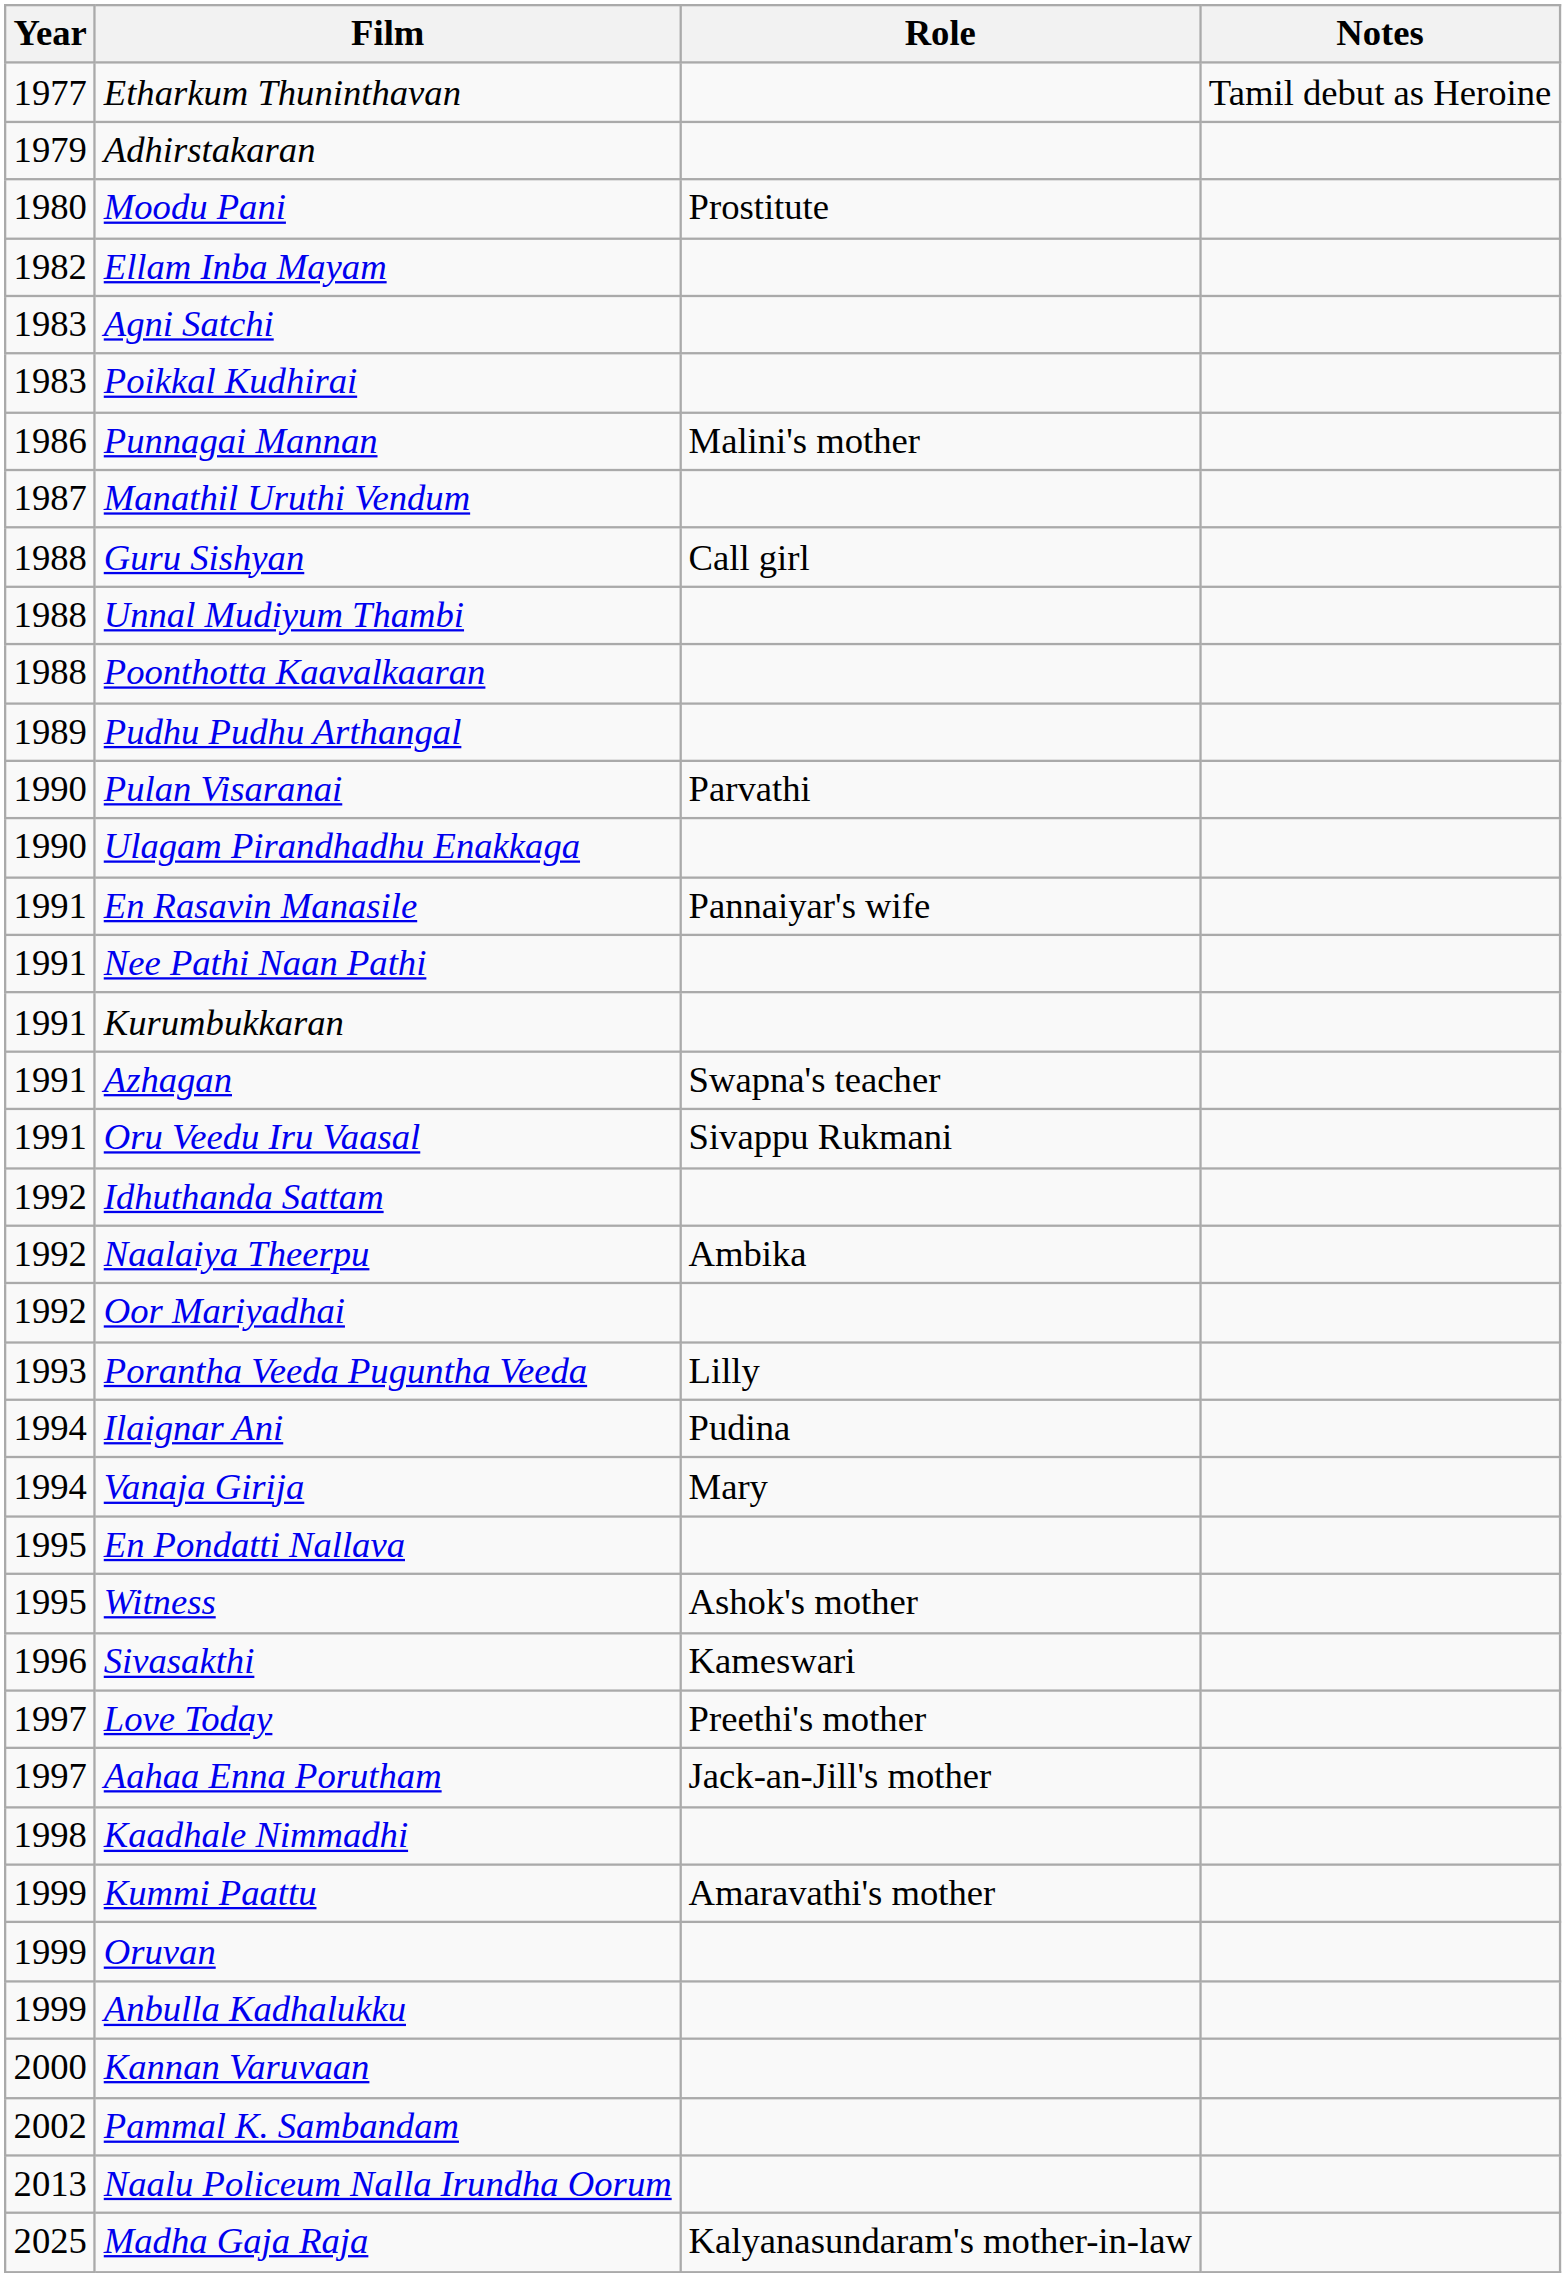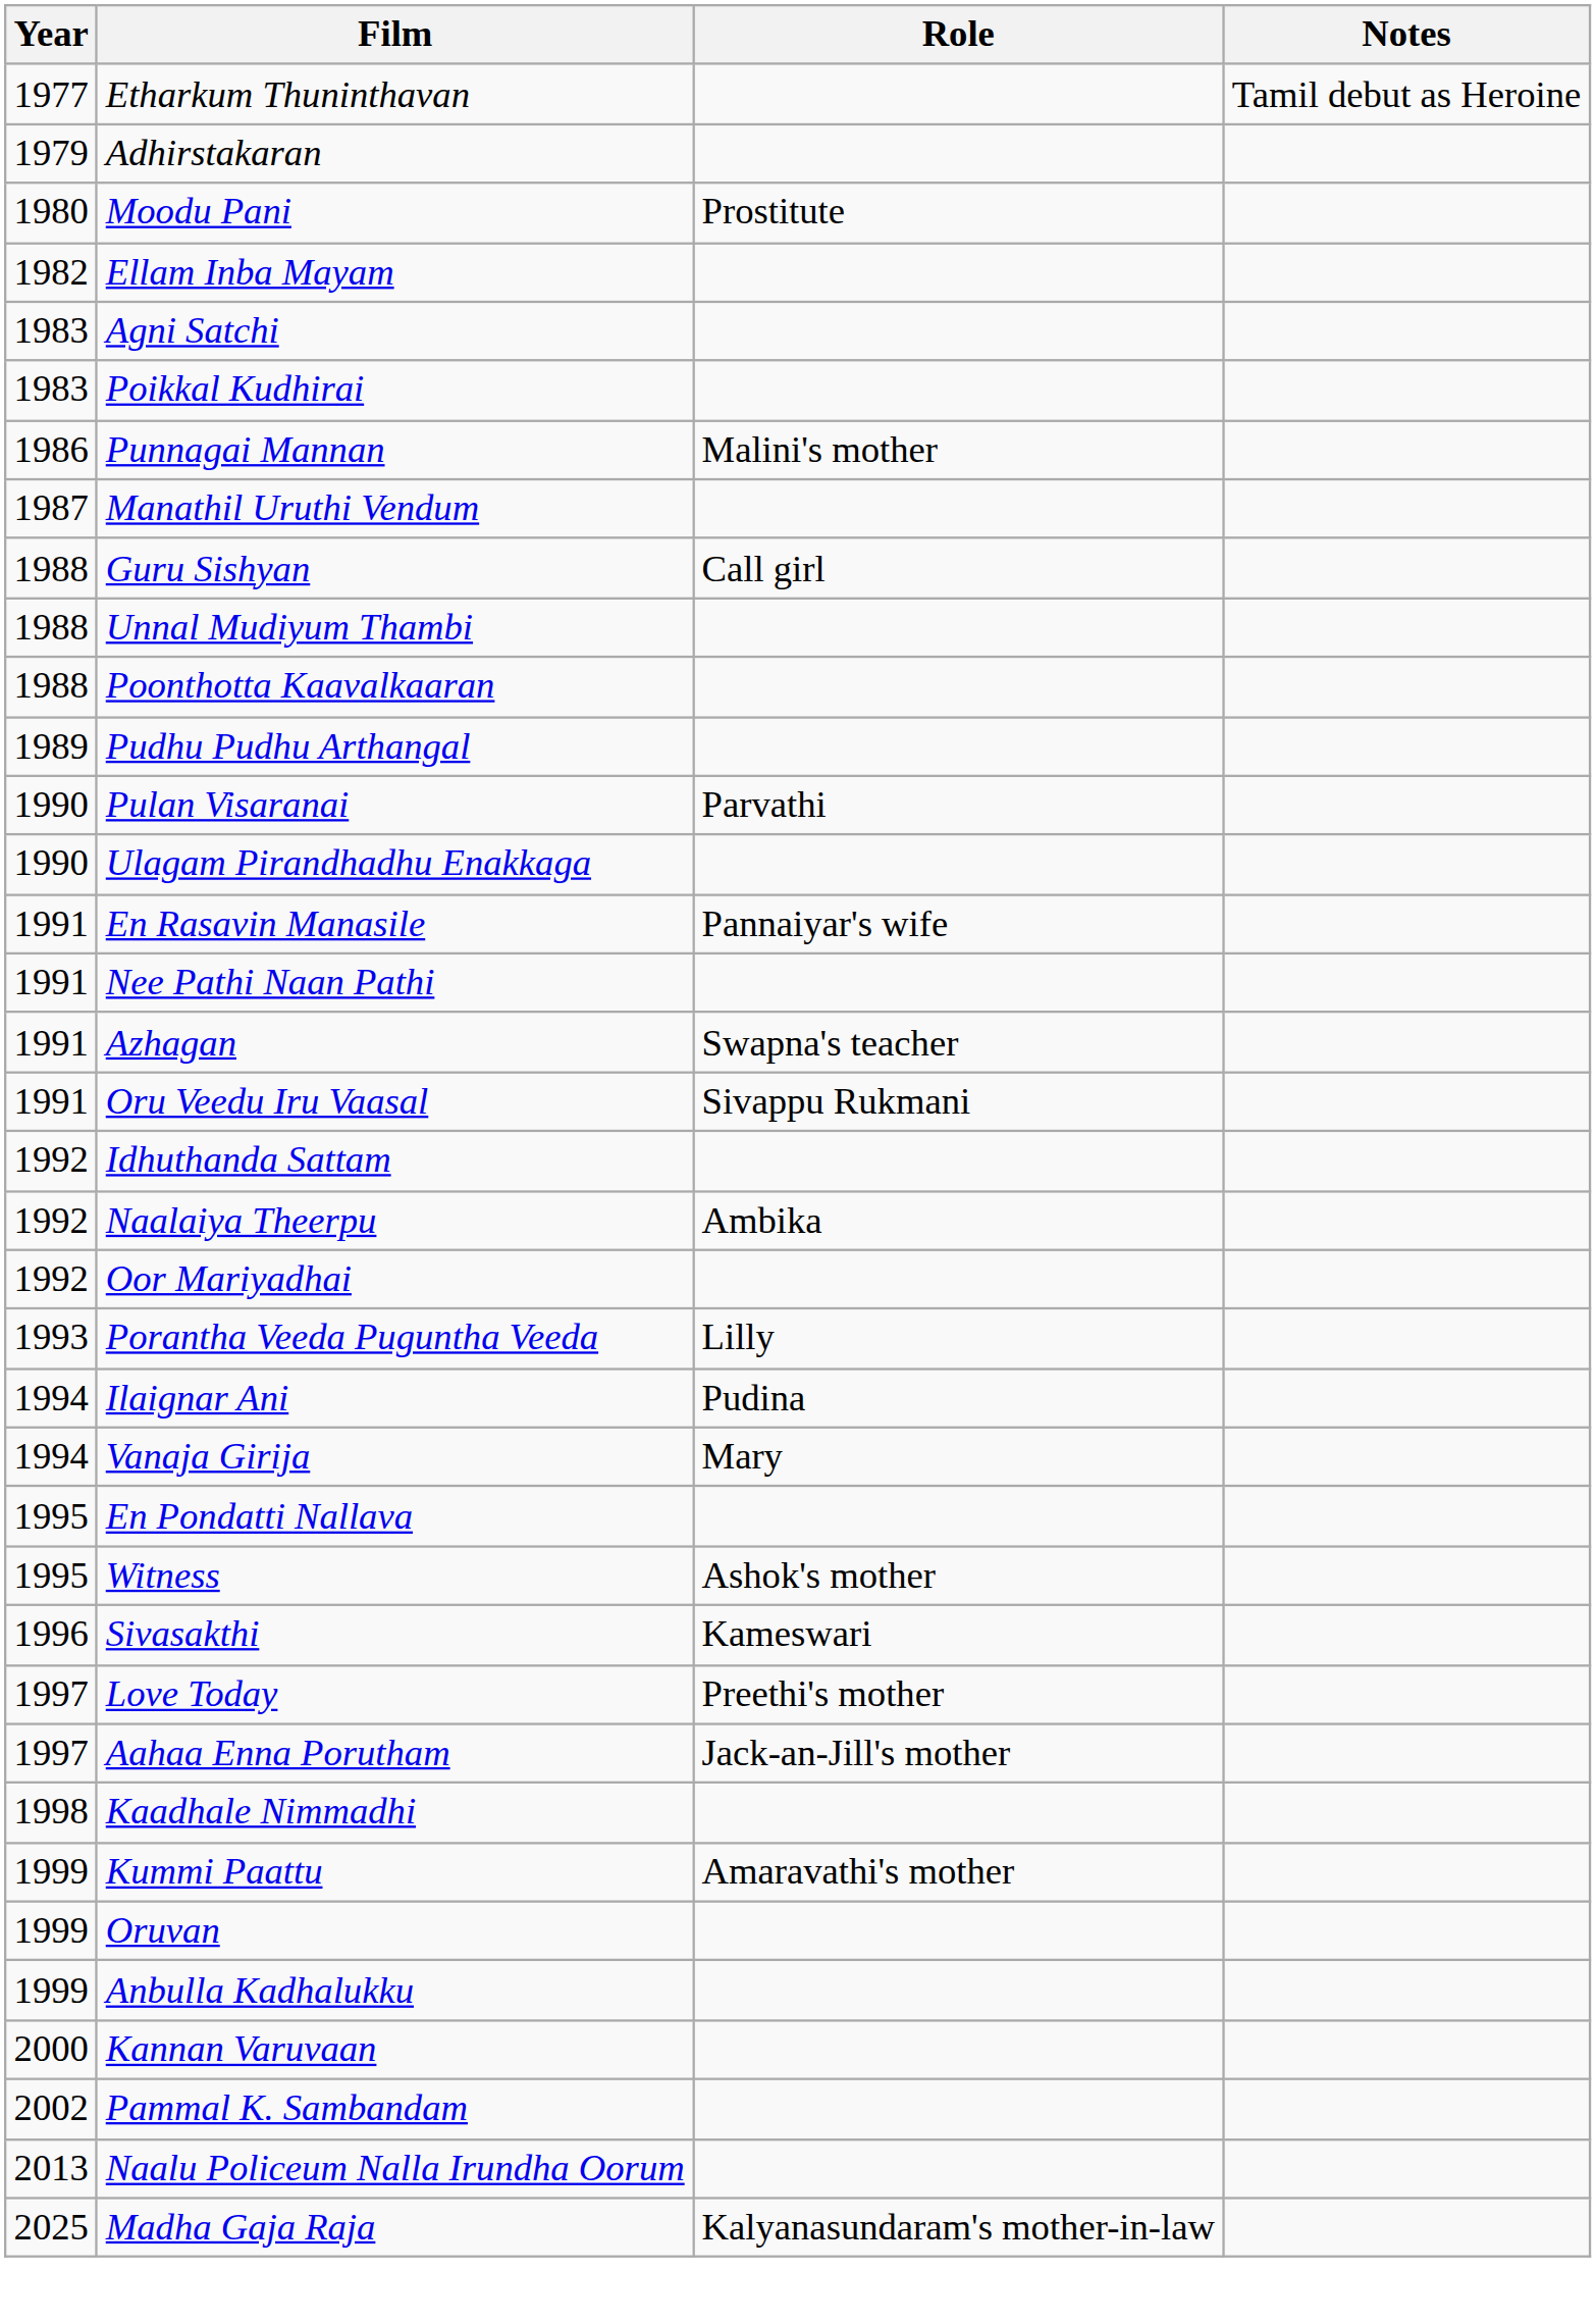- row: 1991 | Kurumbukkaran
